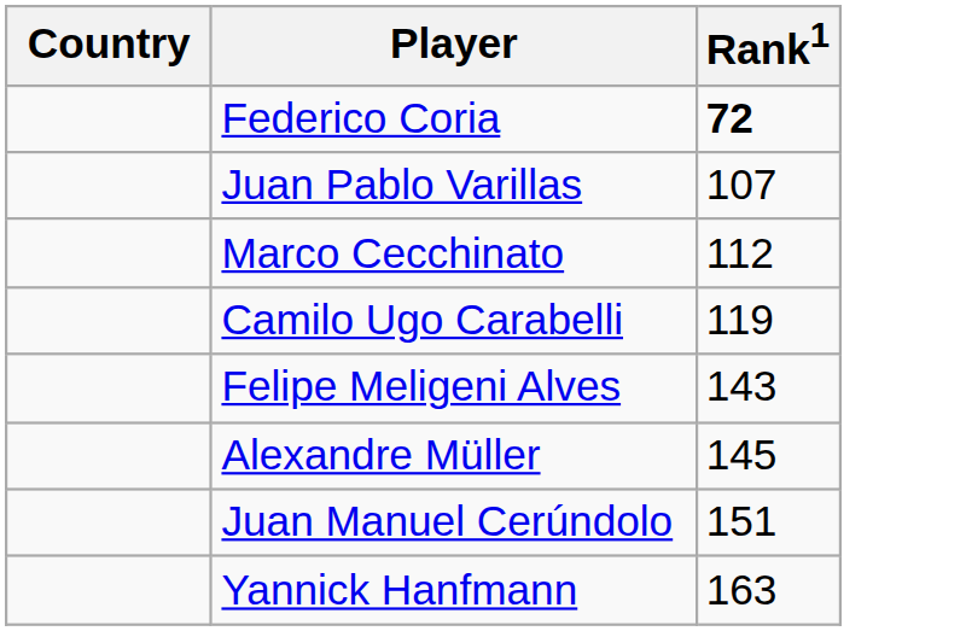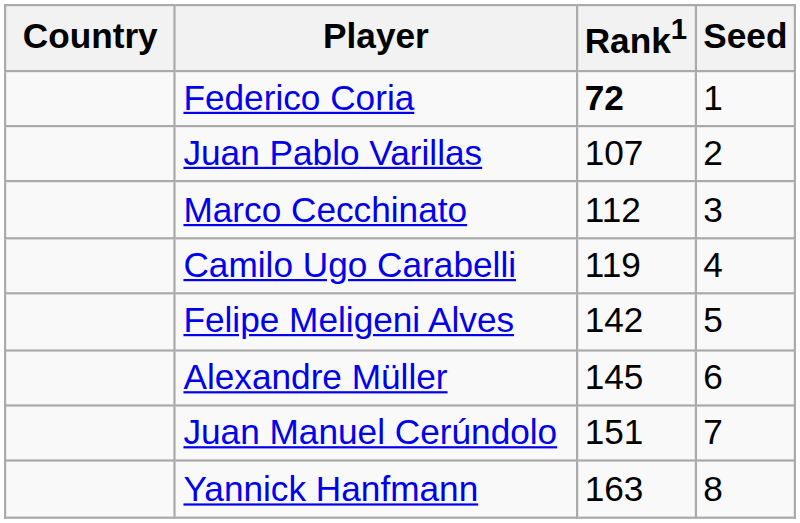+ column: Seed | 1 | 2 | 3 | 4 | 5 | 6 | 7 | 8
Felipe Meligeni Alves | Rank1: 143 -> 142
